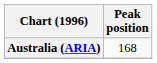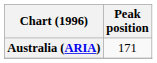Australia (ARIA) | Peak position: 168 -> 171
